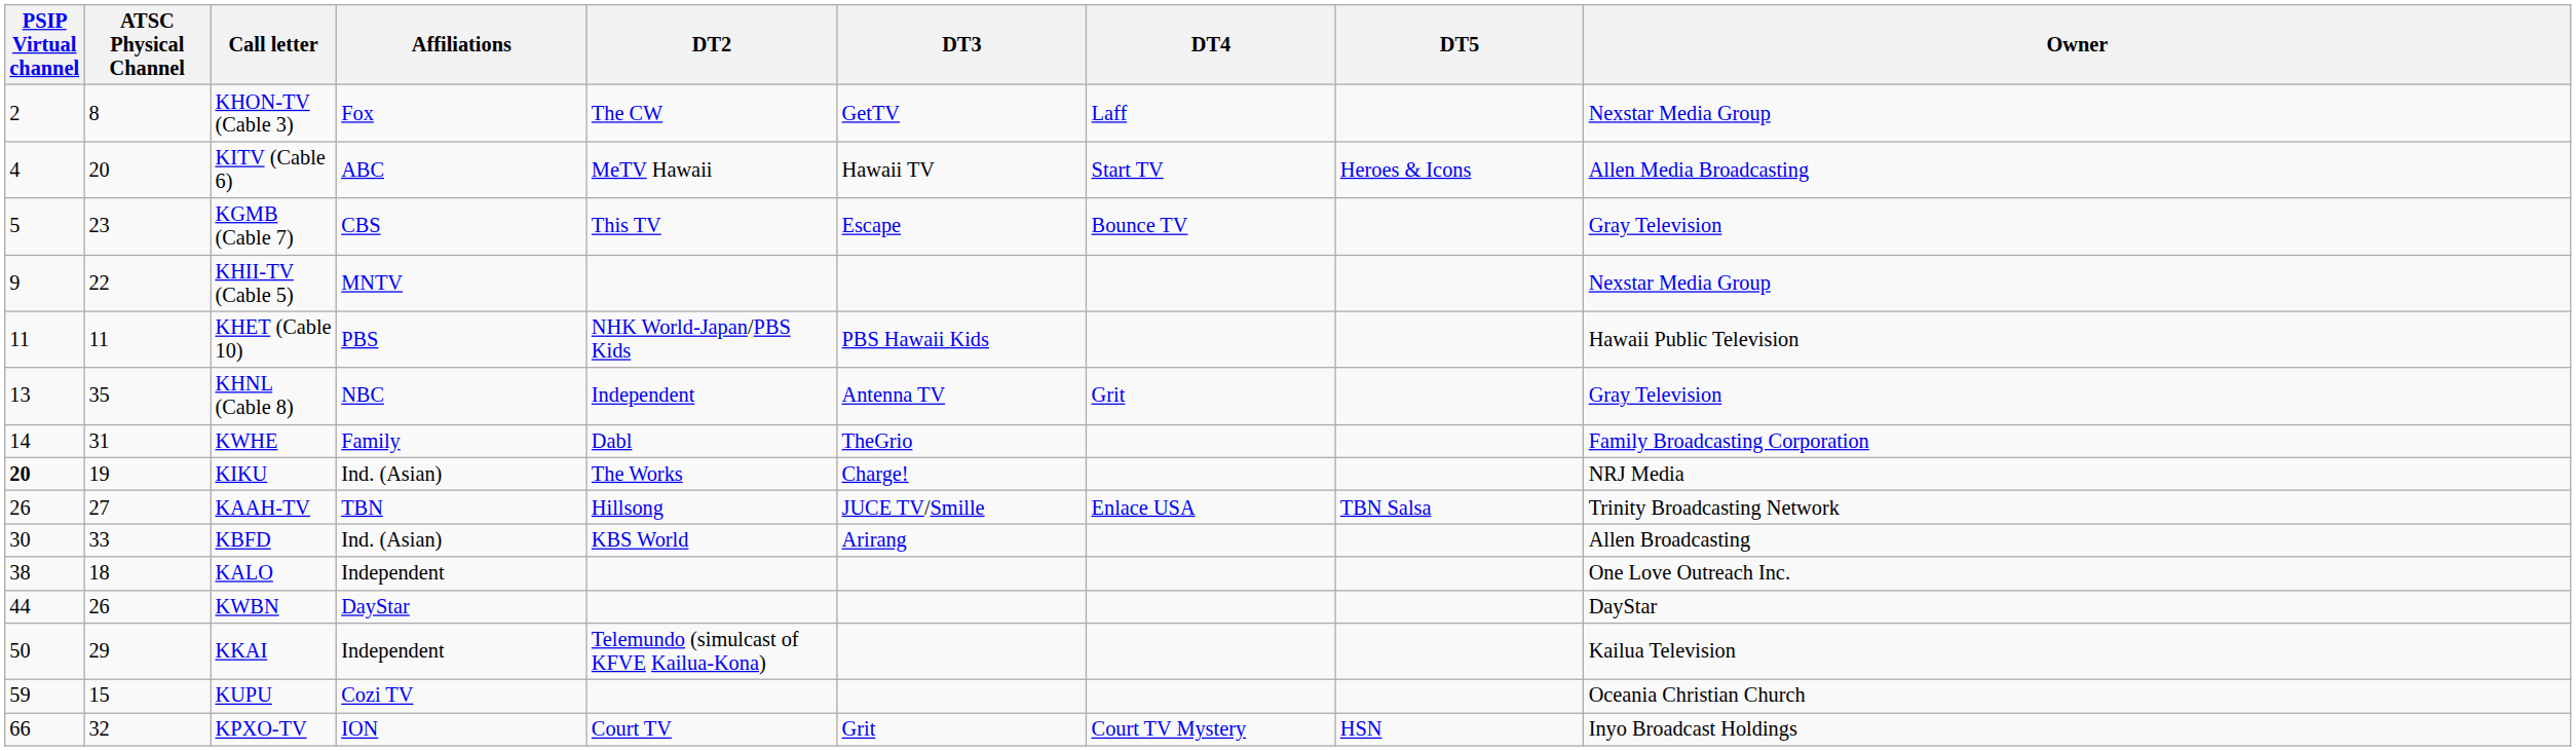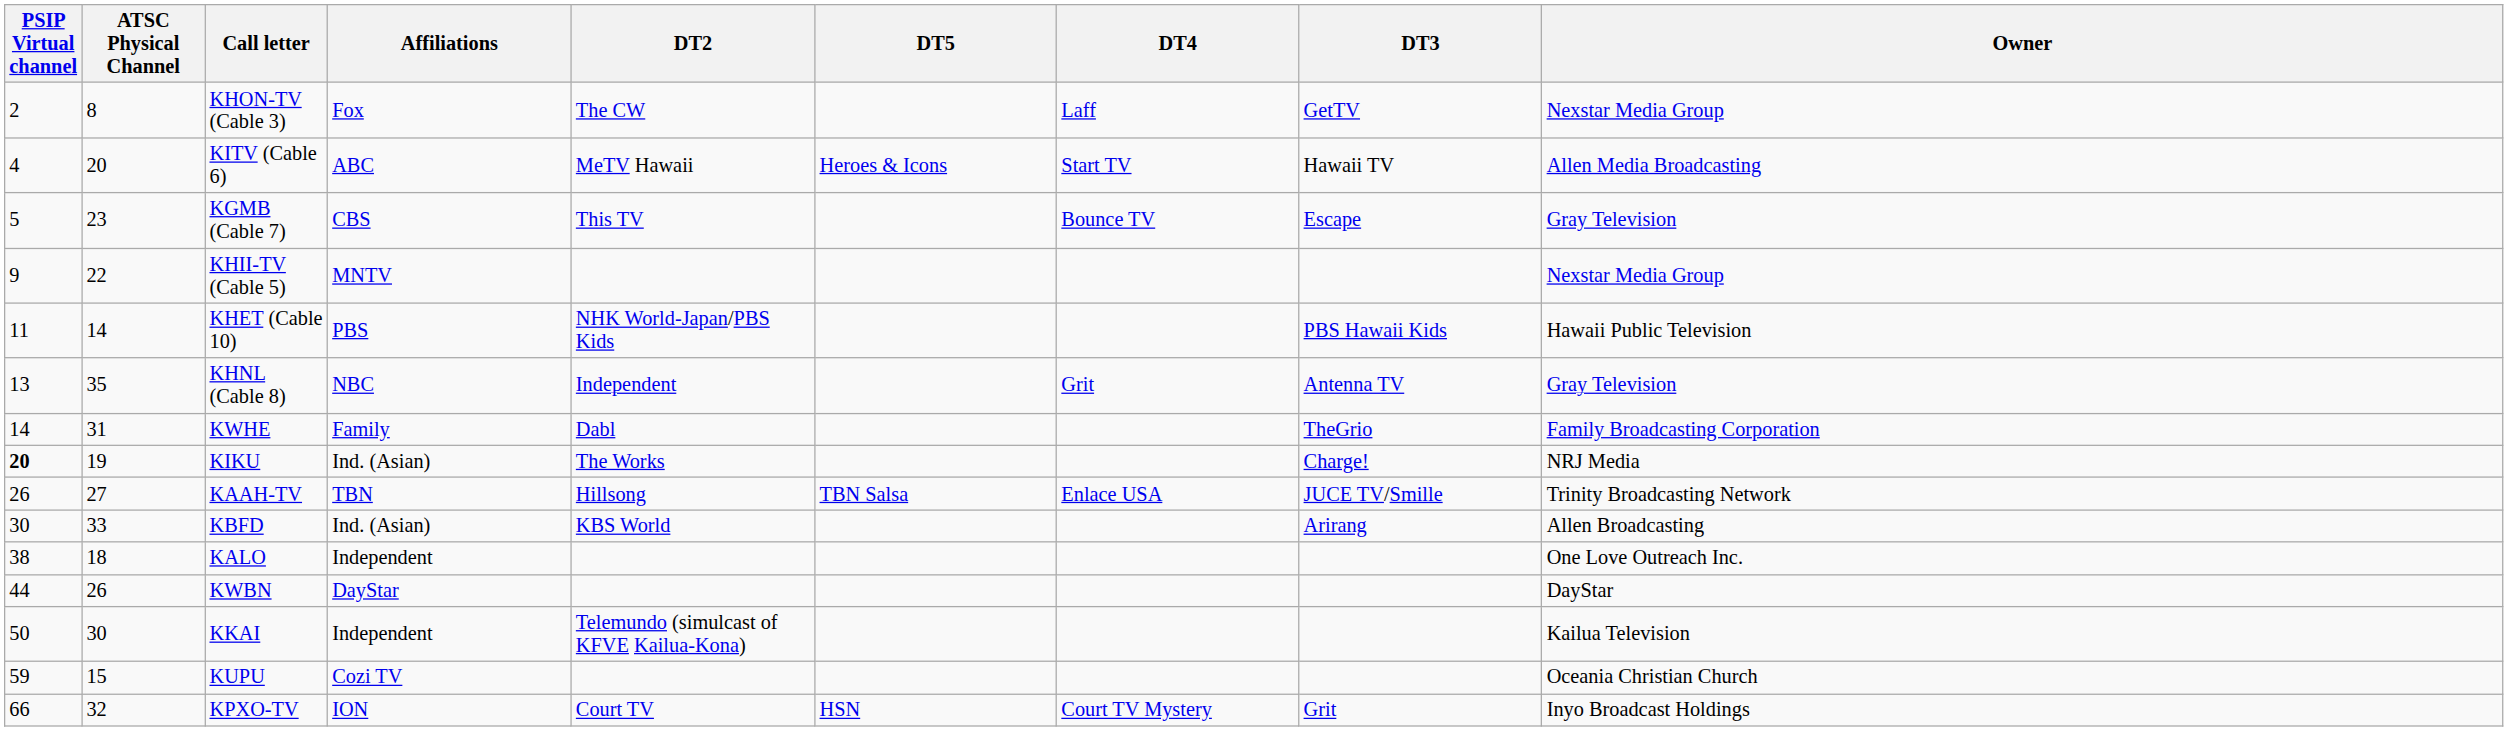columns swapped: DT3 <-> DT5
KHET (Cable 10) | ATSC Physical Channel: 11 -> 14
KKAI | ATSC Physical Channel: 29 -> 30
